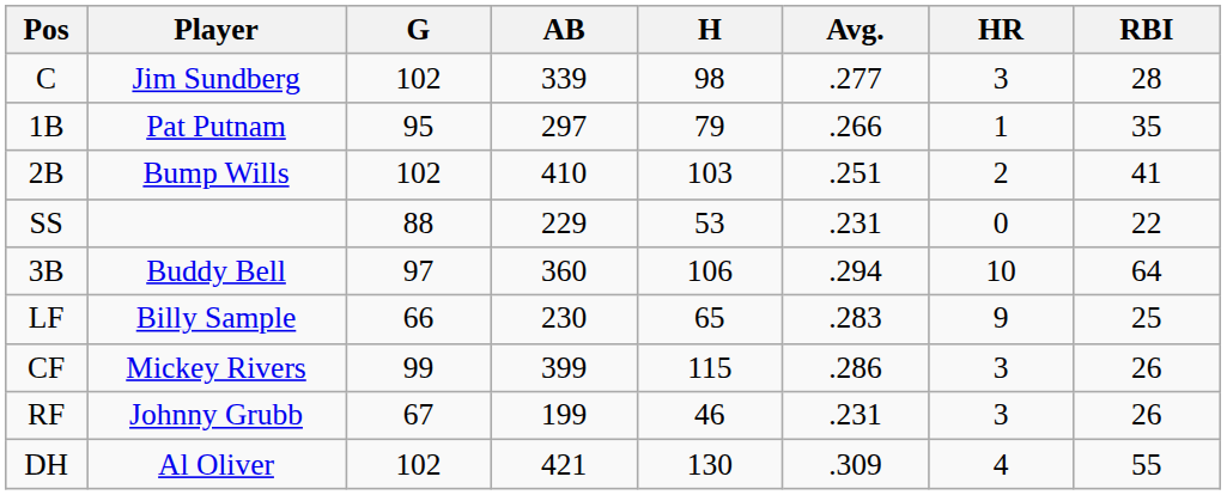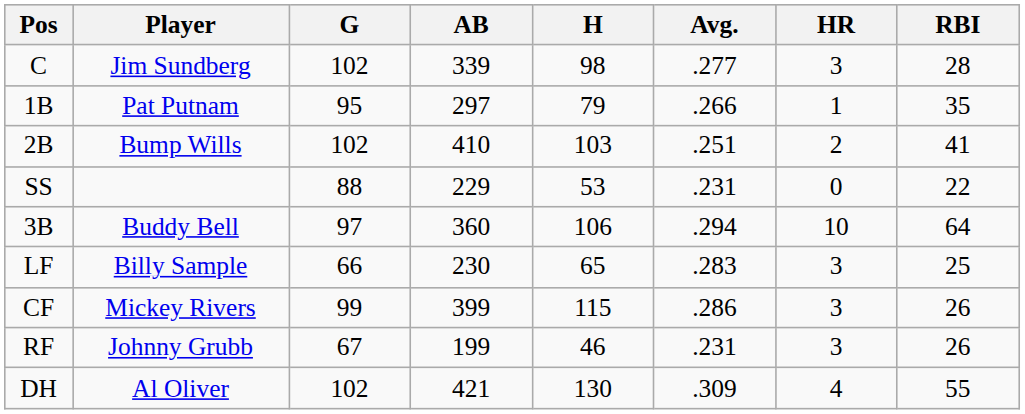LF | HR: 9 -> 3
